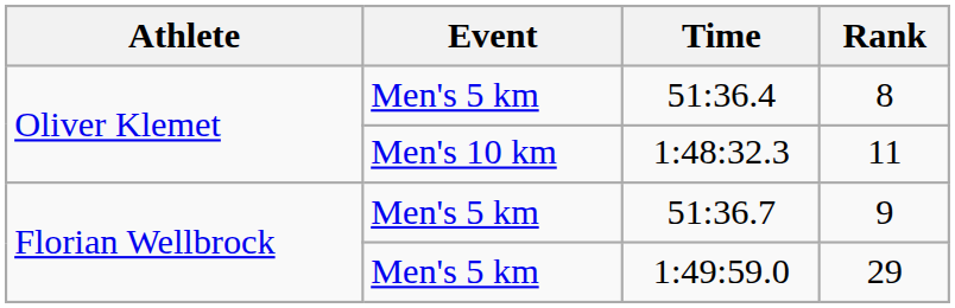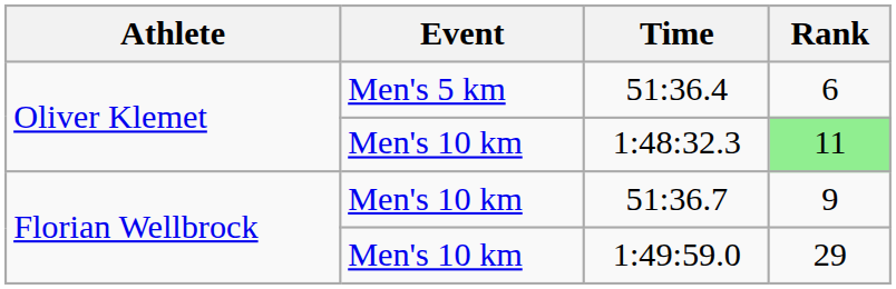51:36.4 | Rank: 8 -> 6
1:48:32.3 | Rank: no background -> lightgreen background
51:36.7 | Event: Men's 5 km -> Men's 10 km
1:49:59.0 | Event: Men's 5 km -> Men's 10 km
